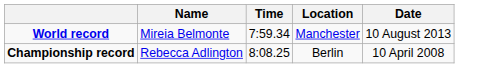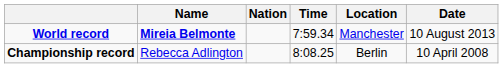+ column: Nation
World record | Name: normal -> bold
